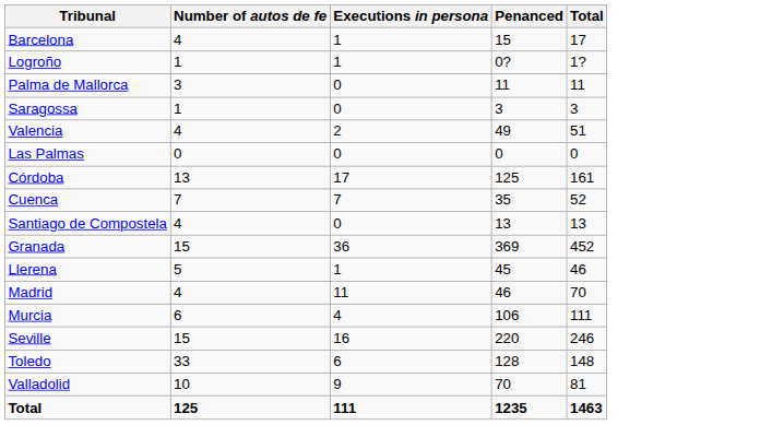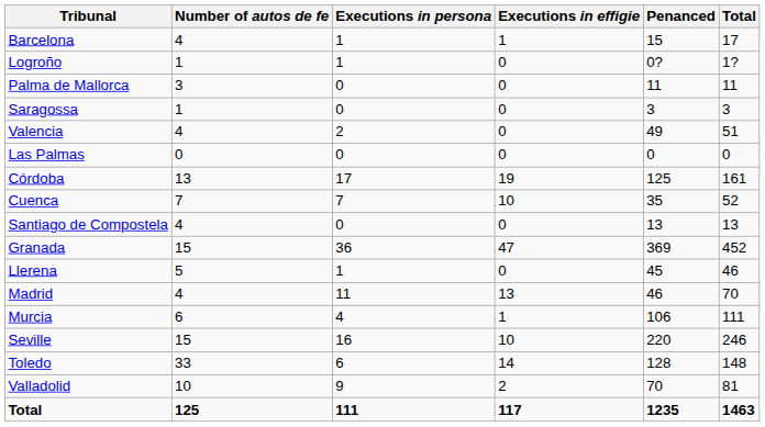+ column: Executions in effigie | 1 | 0 | 0 | 0 | 0 | 0 | 19 | 10 | 0 | 47 | 0 | 13 | 1 | 10 | 14 | 2 | 117
